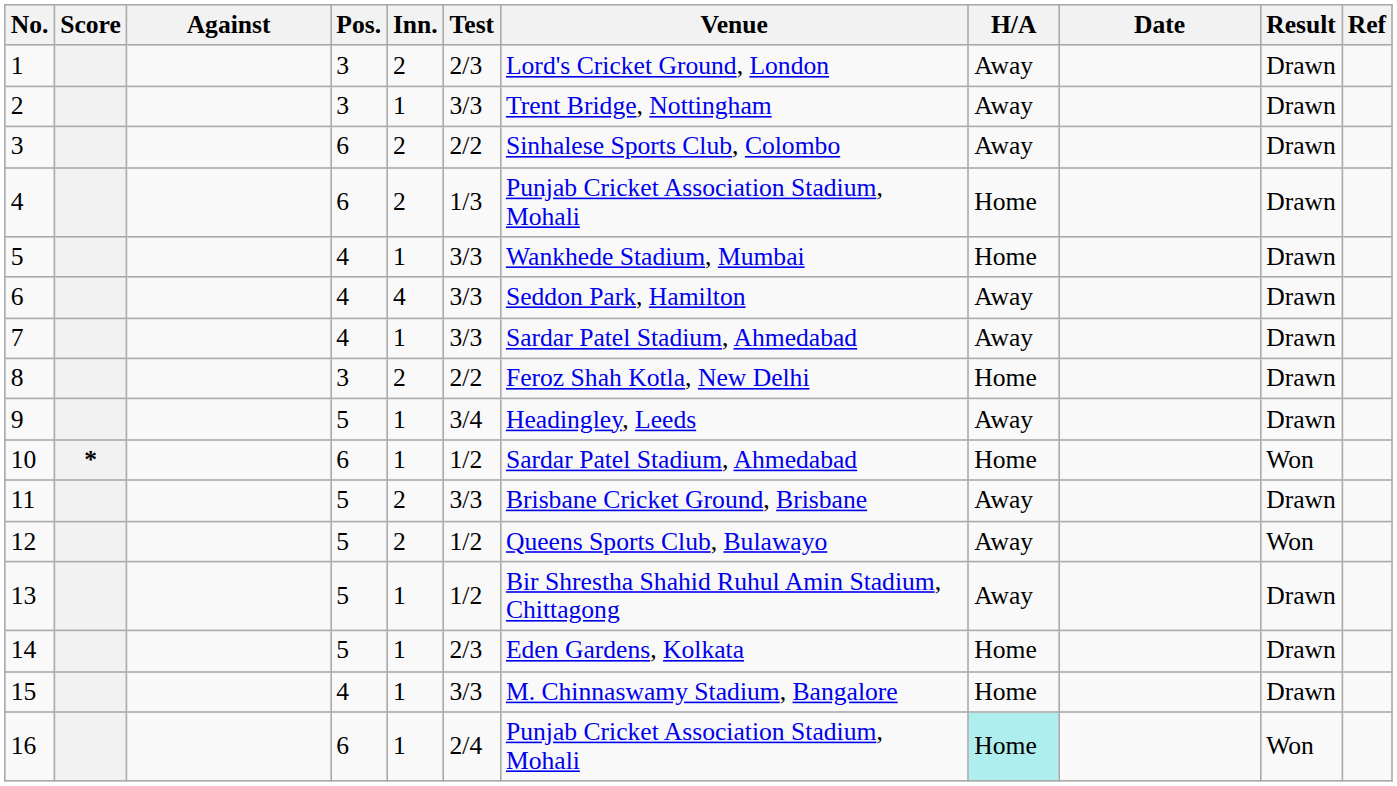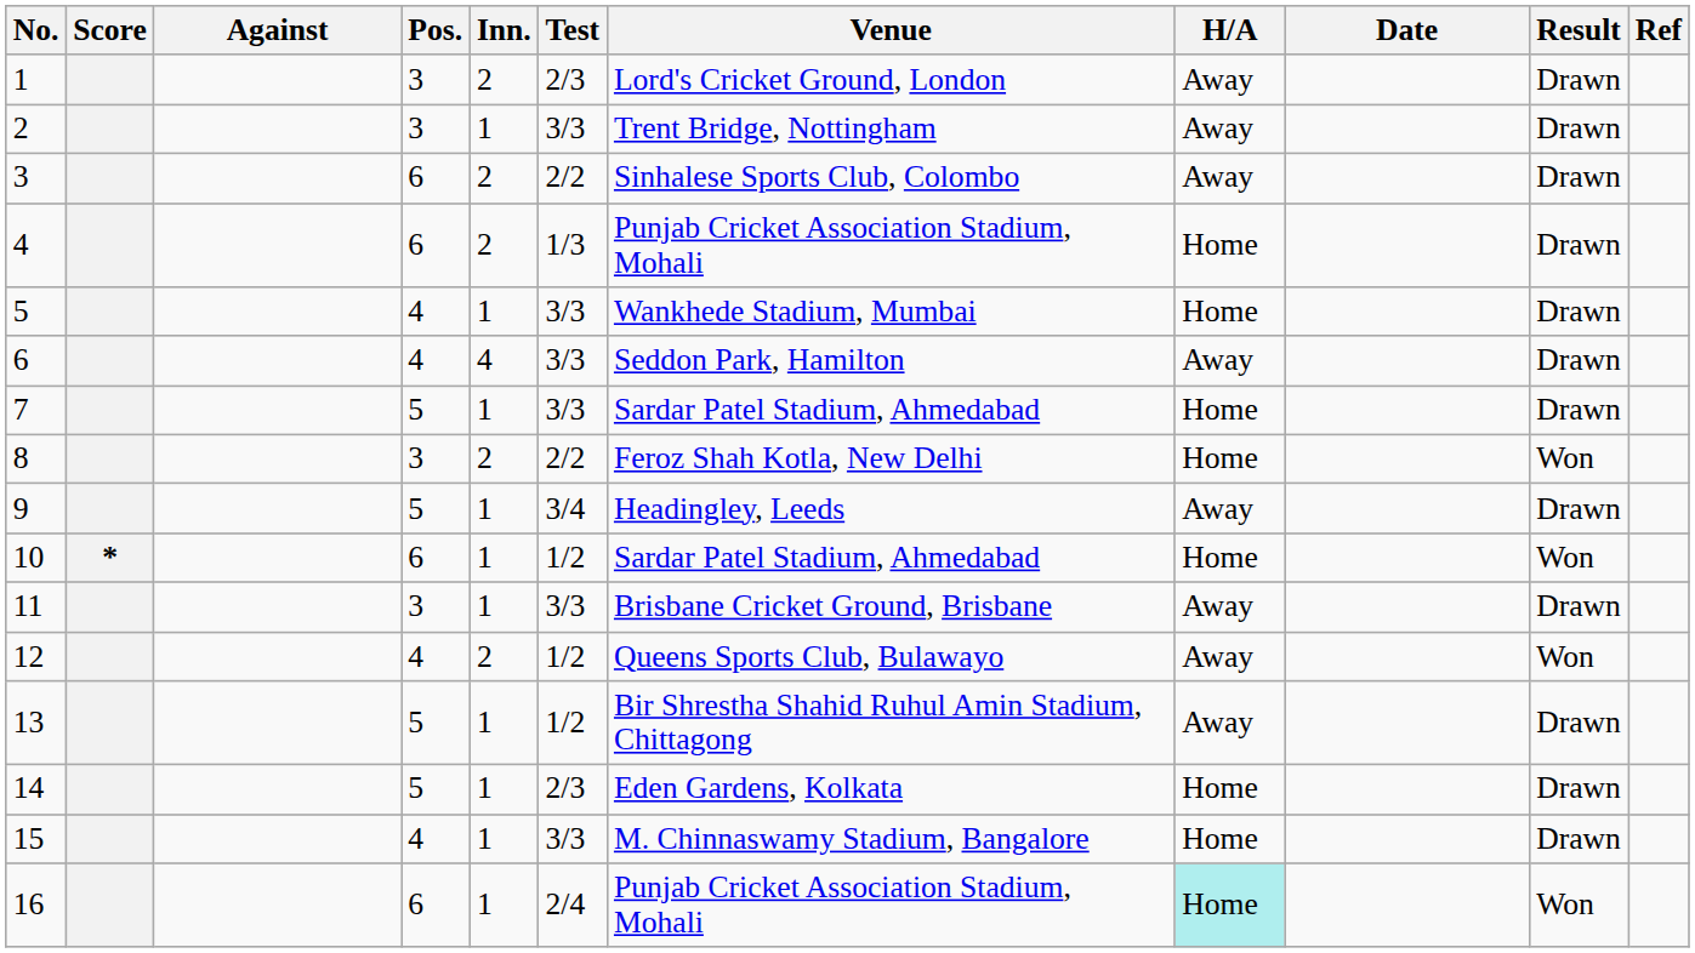7 | Pos.: 4 -> 5
7 | H/A: Away -> Home
8 | Result: Drawn -> Won
11 | Pos.: 5 -> 3
11 | Inn.: 2 -> 1
12 | Pos.: 5 -> 4
